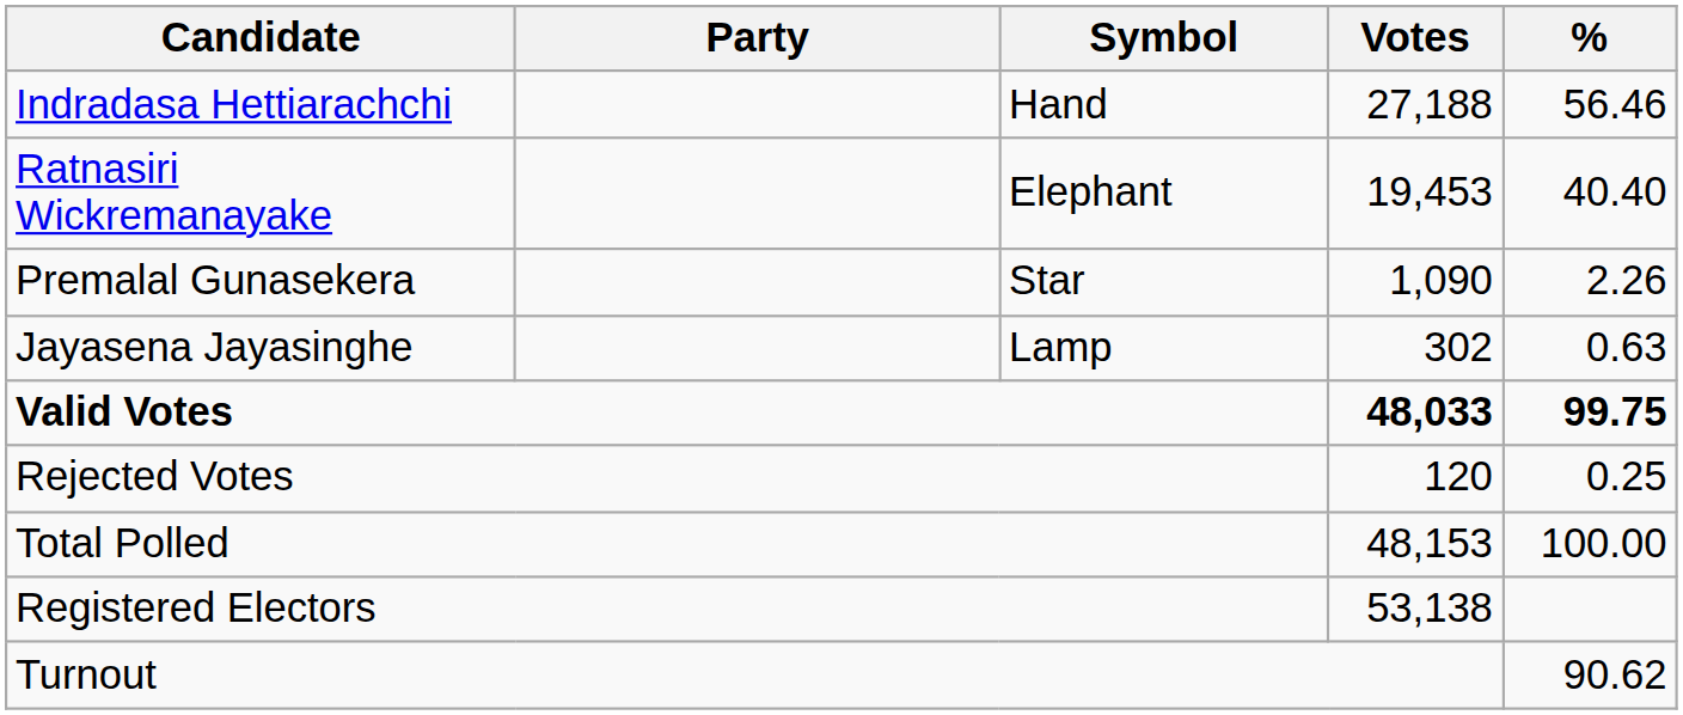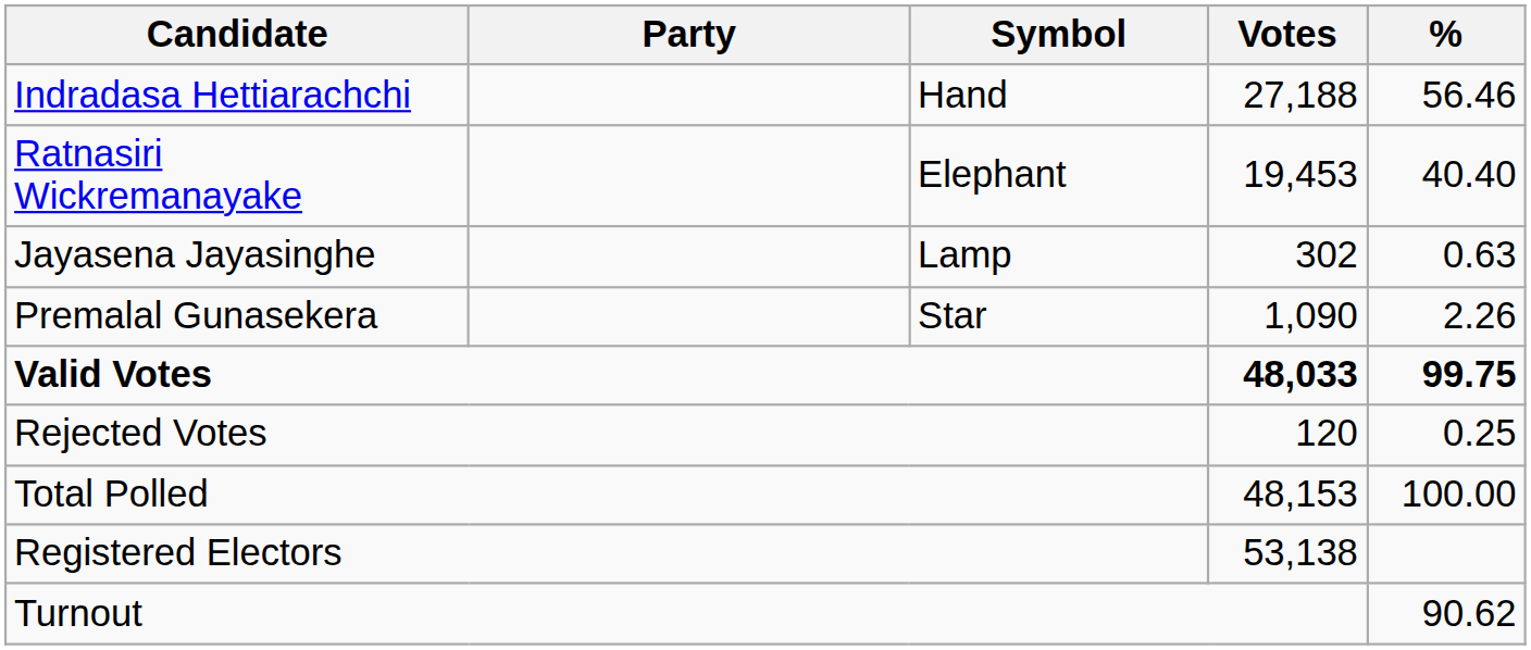rows swapped: Premalal Gunasekera <-> Jayasena Jayasinghe
